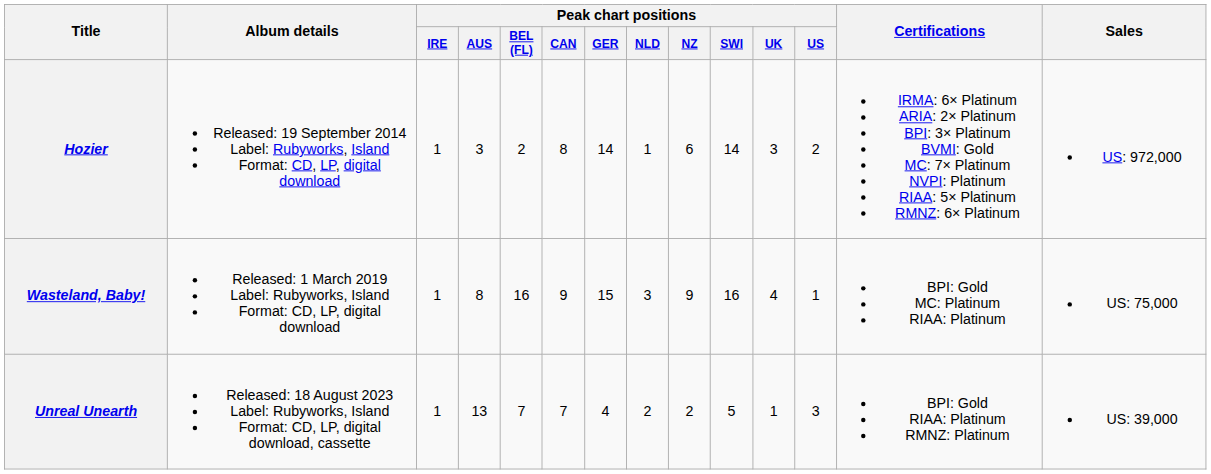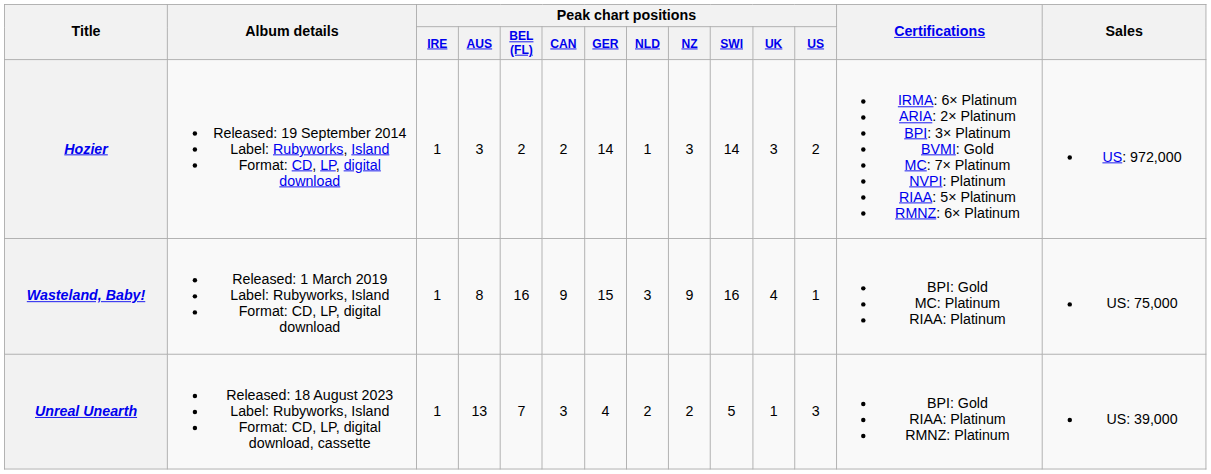Hozier | Peak chart positions / CAN: 8 -> 2
Hozier | Peak chart positions / NZ: 6 -> 3
Unreal Unearth | Peak chart positions / CAN: 7 -> 3
